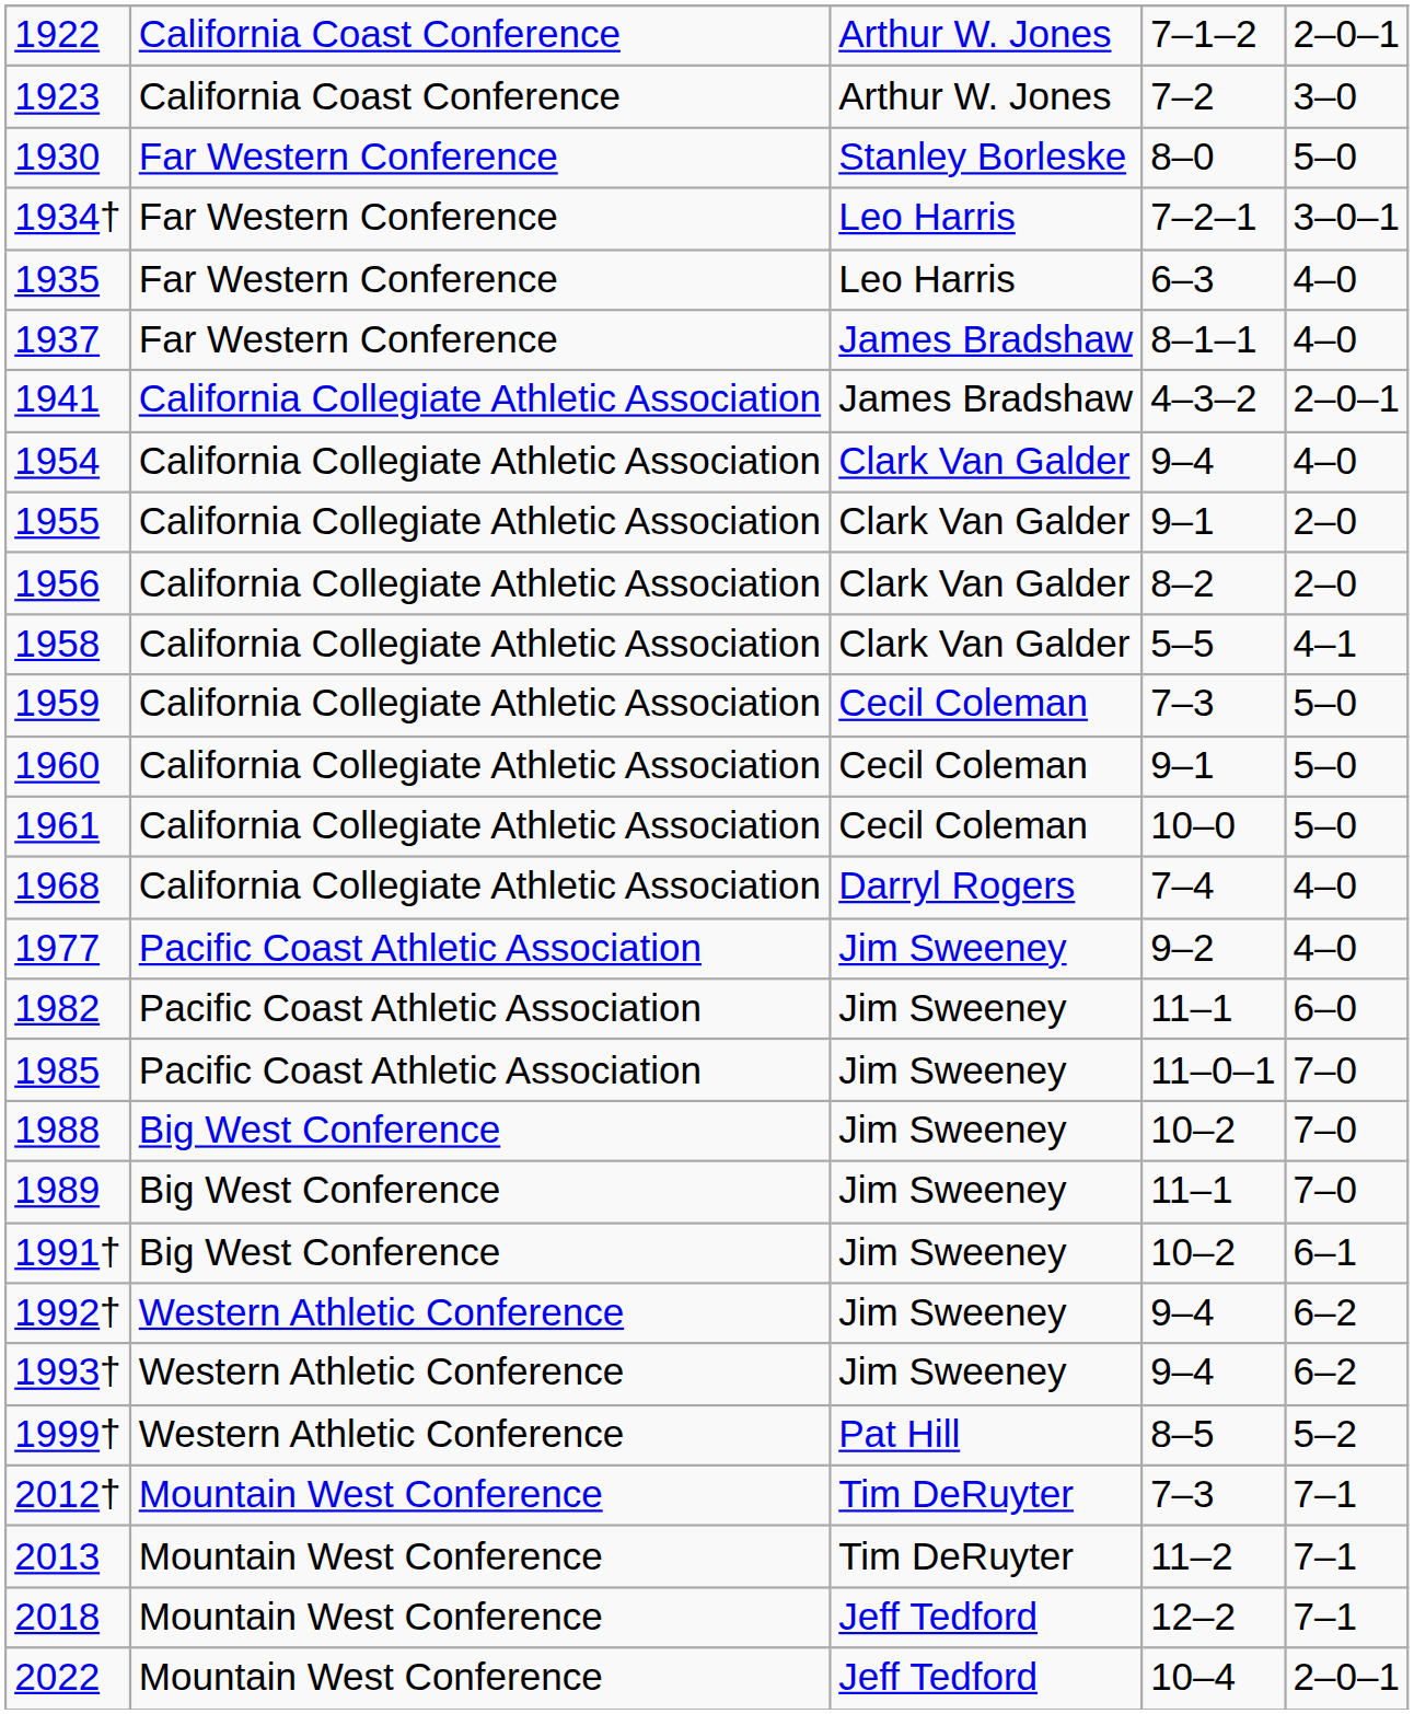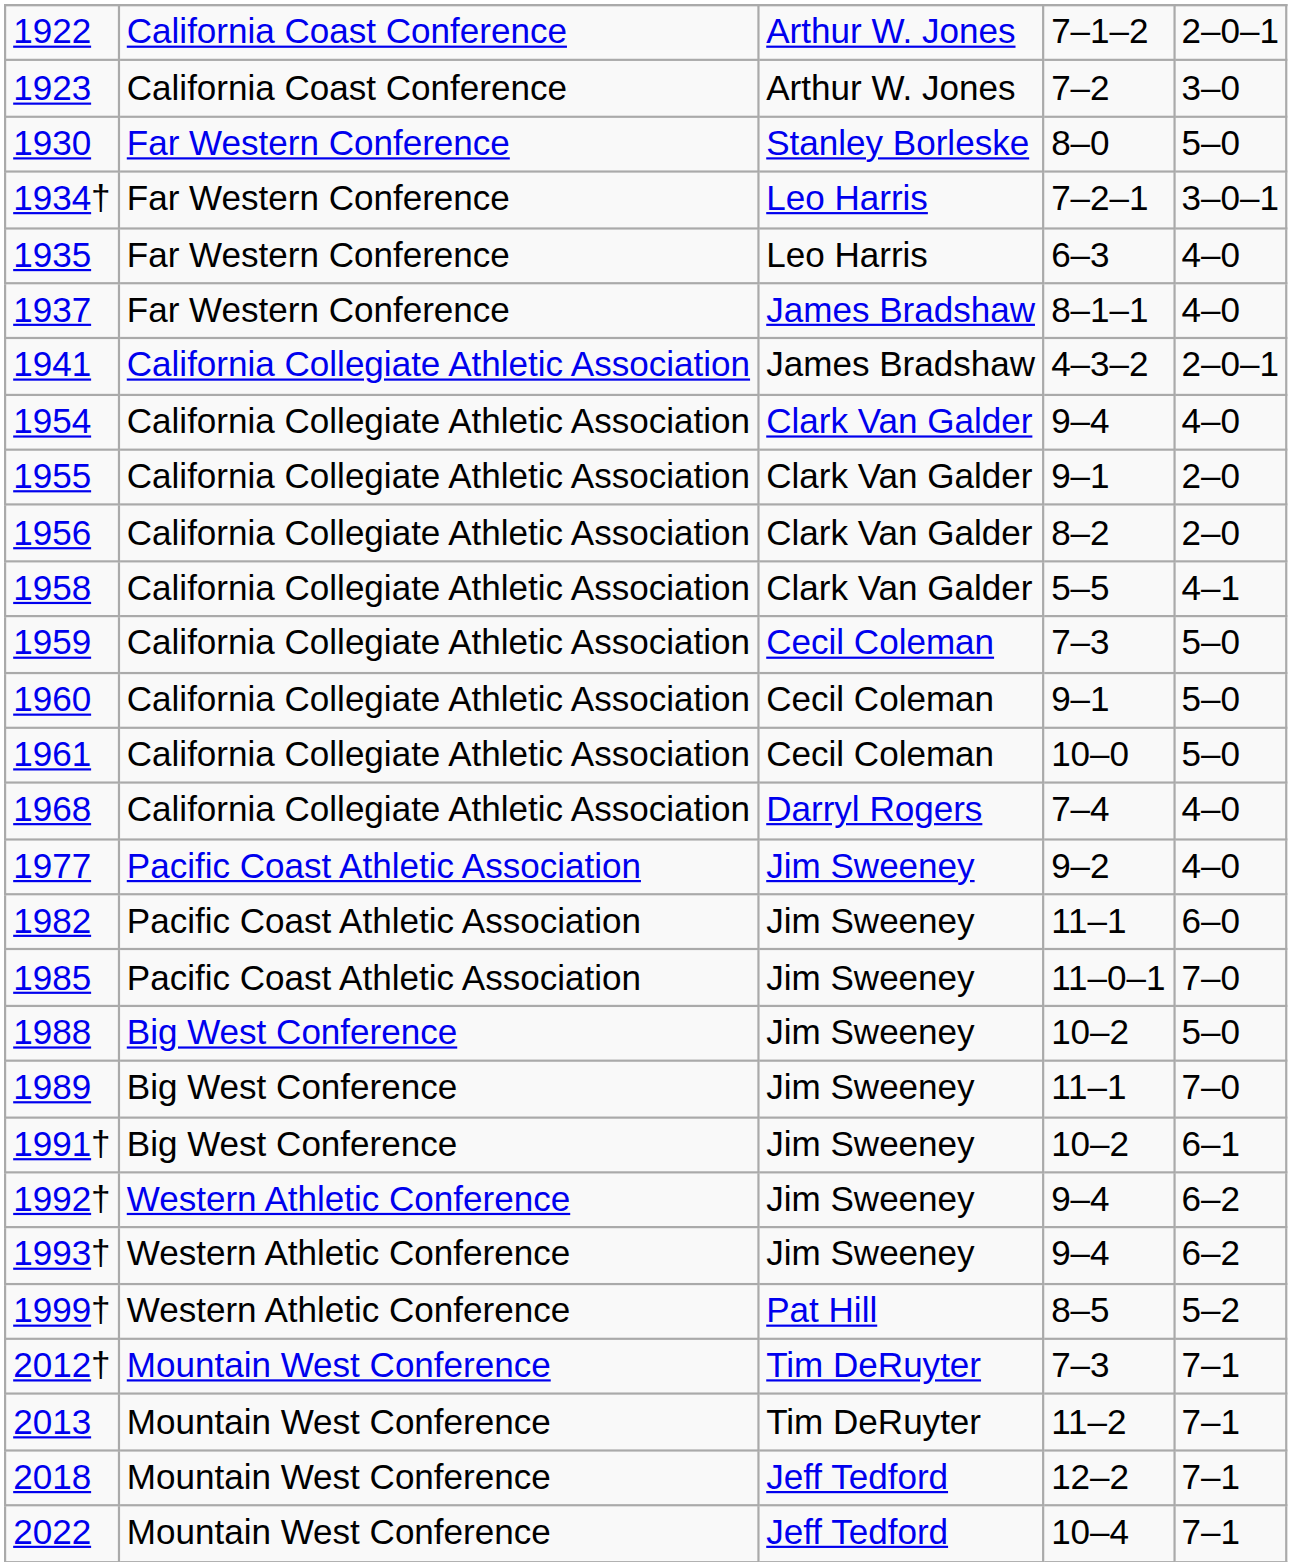1988 | column 5: 7–0 -> 5–0
2022 | column 5: 2–0–1 -> 7–1
